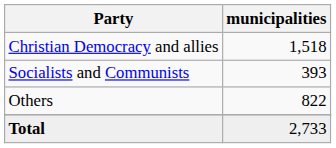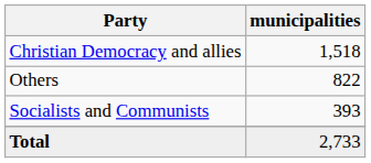rows swapped: Socialists and Communists <-> Others
